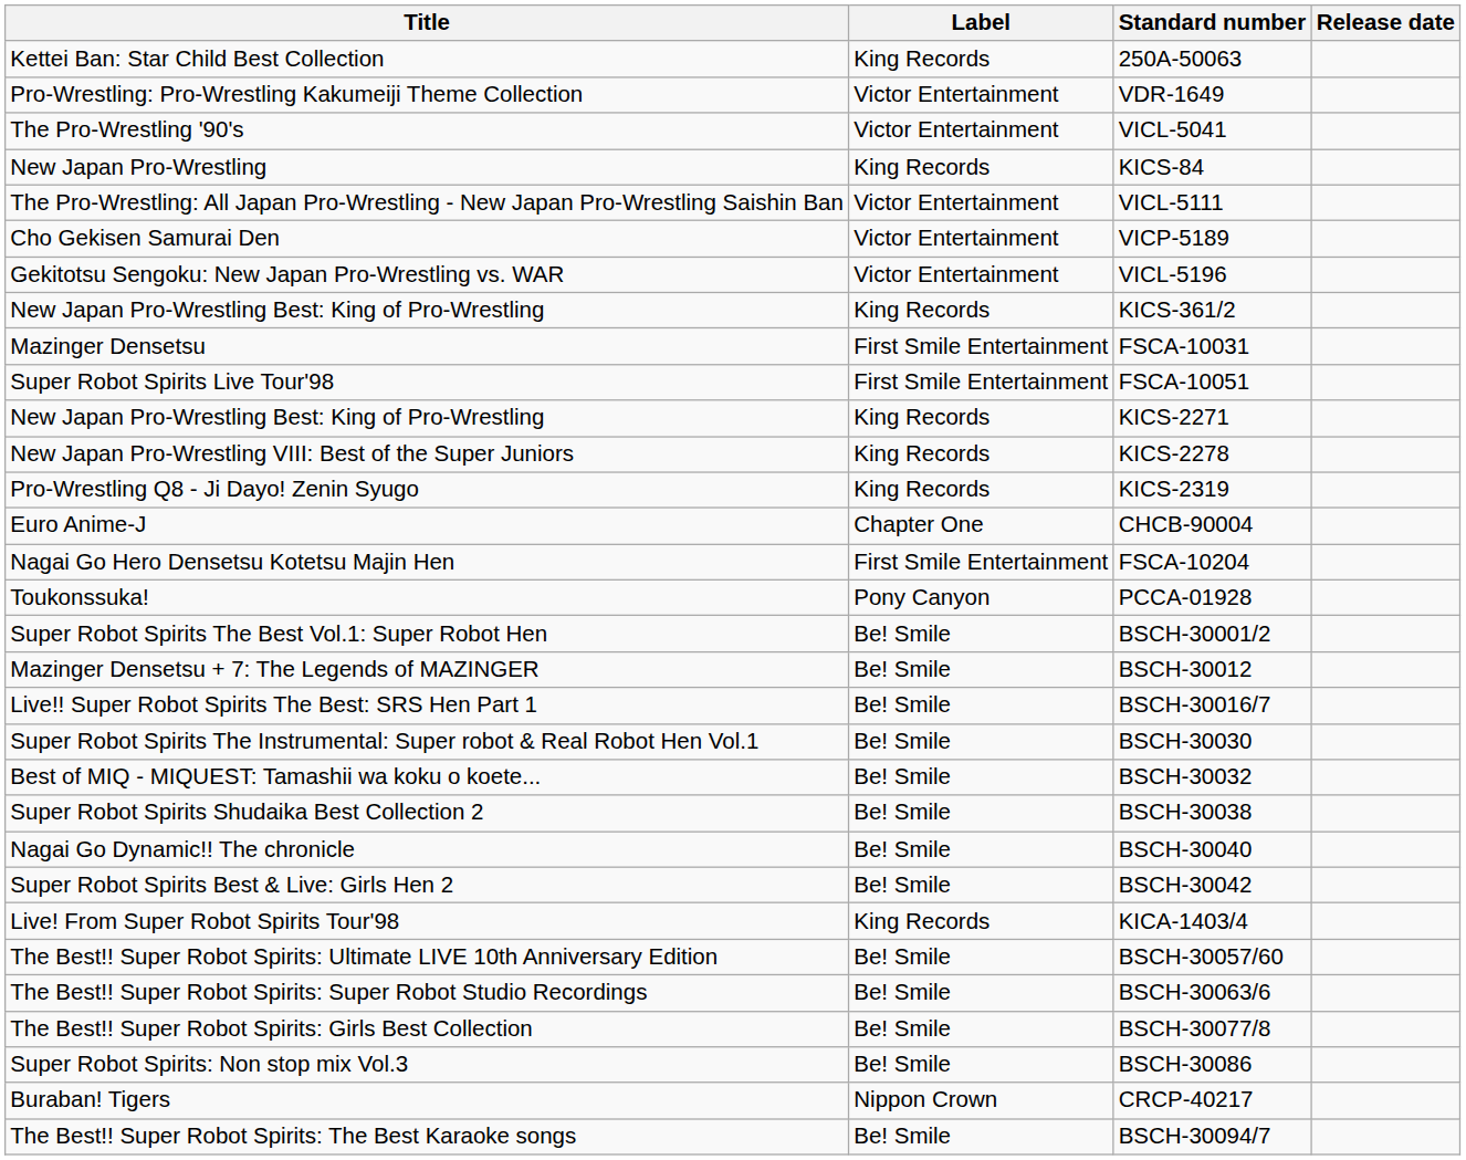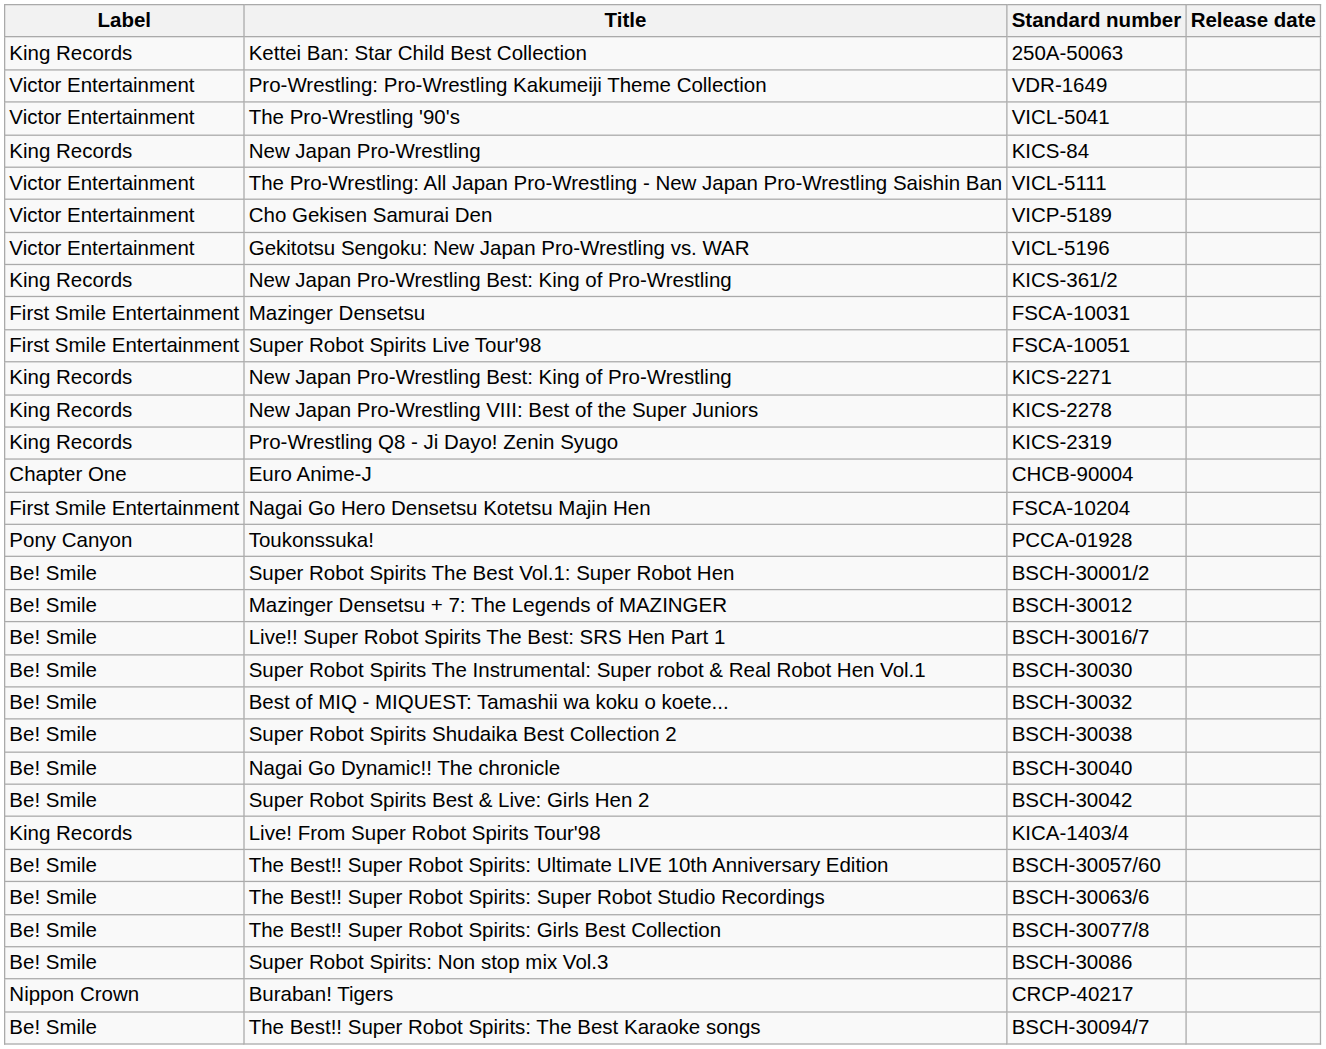columns swapped: Title <-> Label
